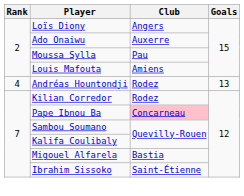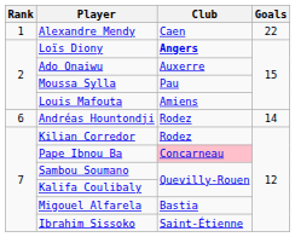+ row: 1 | Alexandre Mendy | Caen | 22
Loïs Diony | Club: normal -> bold
Andréas Hountondji | Rank: 4 -> 6
Andréas Hountondji | Goals: 13 -> 14
